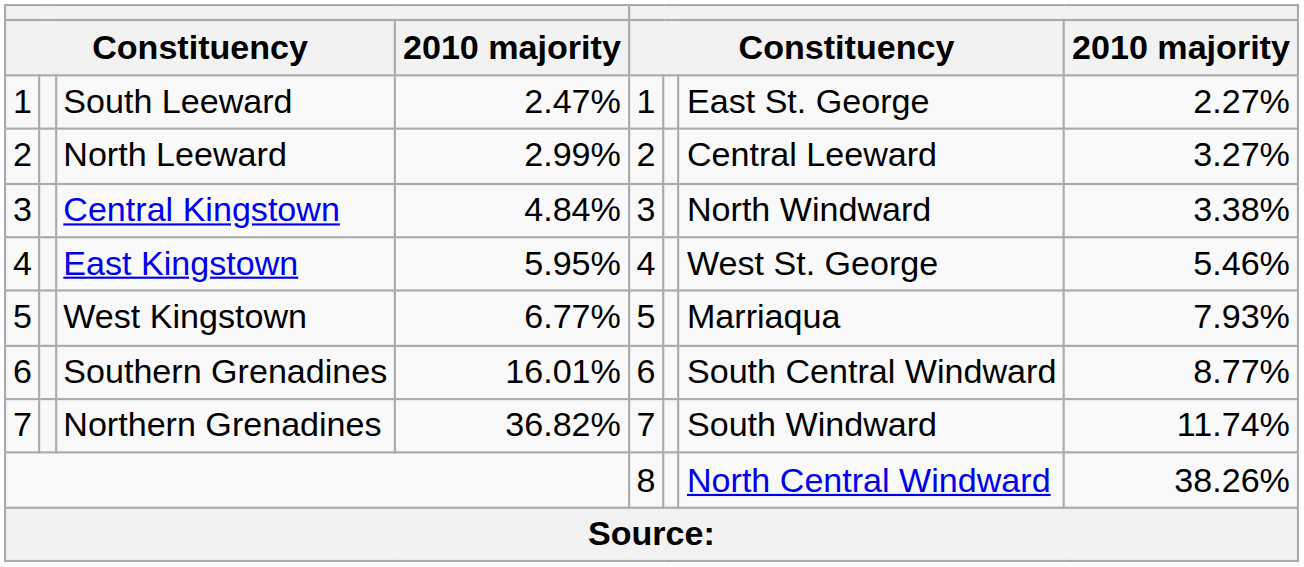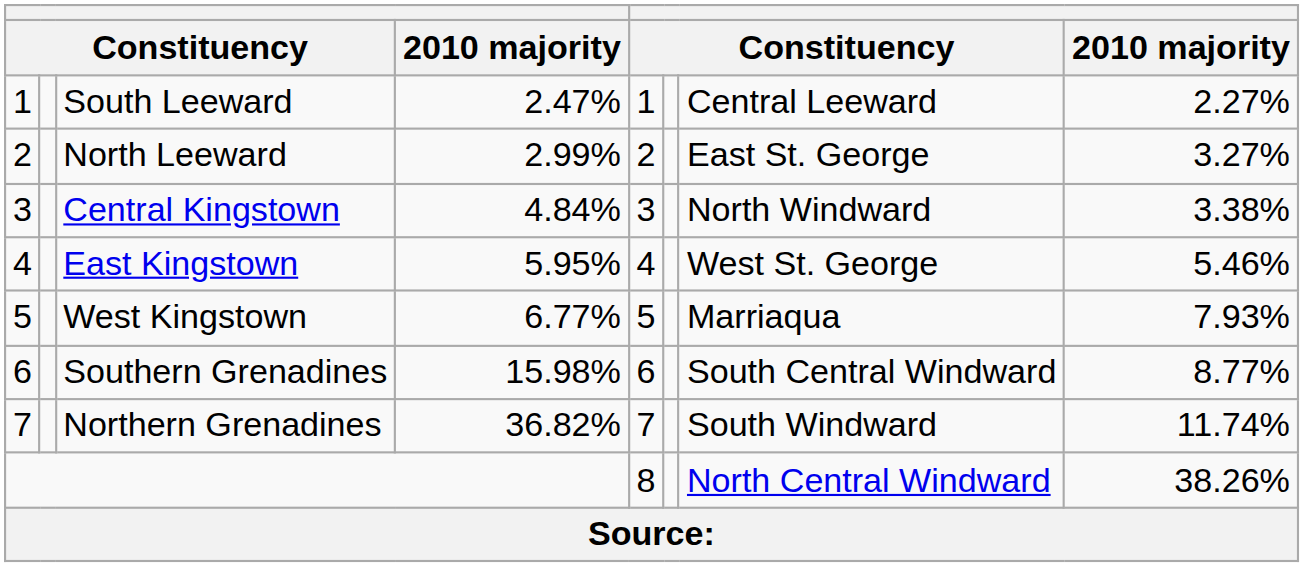South Leeward | column 7: East St. George -> Central Leeward
North Leeward | column 7: Central Leeward -> East St. George
Southern Grenadines | column 4: 16.01% -> 15.98%
